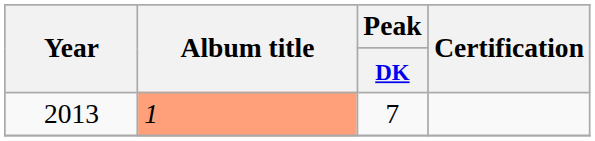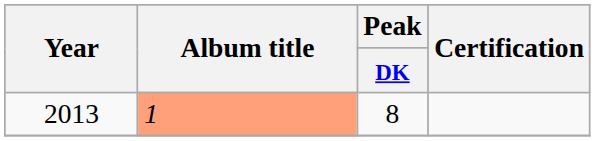2013 | Peak / DK: 7 -> 8
